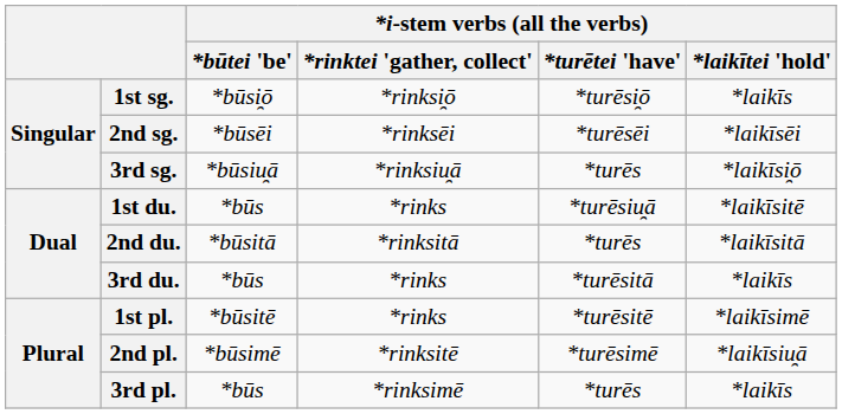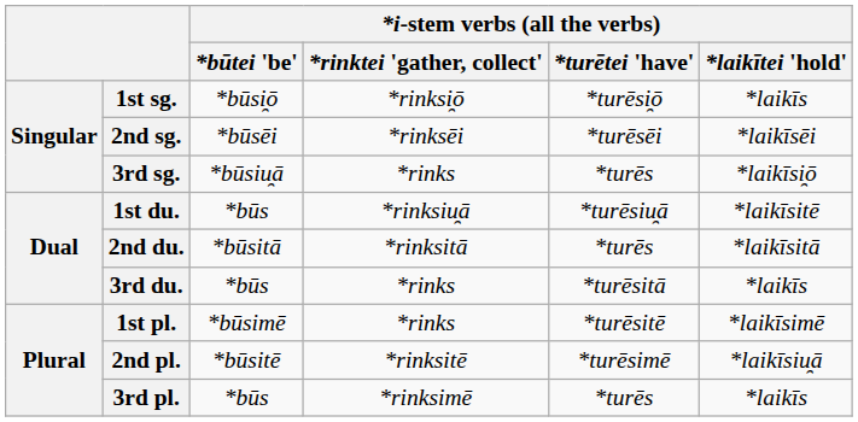3rd sg. | *i-stem verbs (all the verbs) / *rinktei 'gather, collect': *rinksiu̯ā -> *rinks
1st du. | *i-stem verbs (all the verbs) / *rinktei 'gather, collect': *rinks -> *rinksiu̯ā
1st pl. | *i-stem verbs (all the verbs) / *būtei 'be': *būsitē -> *būsimē
2nd pl. | *i-stem verbs (all the verbs) / *būtei 'be': *būsimē -> *būsitē
